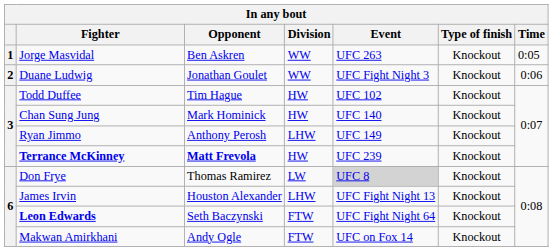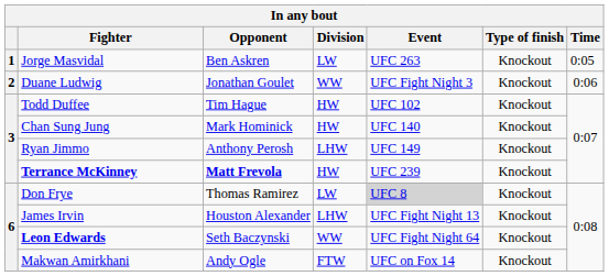Jorge Masvidal | Division: WW -> LW
Leon Edwards | Division: FTW -> WW
